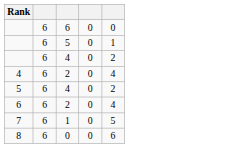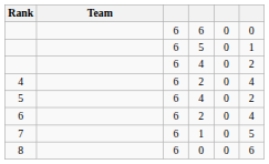+ column: Team
